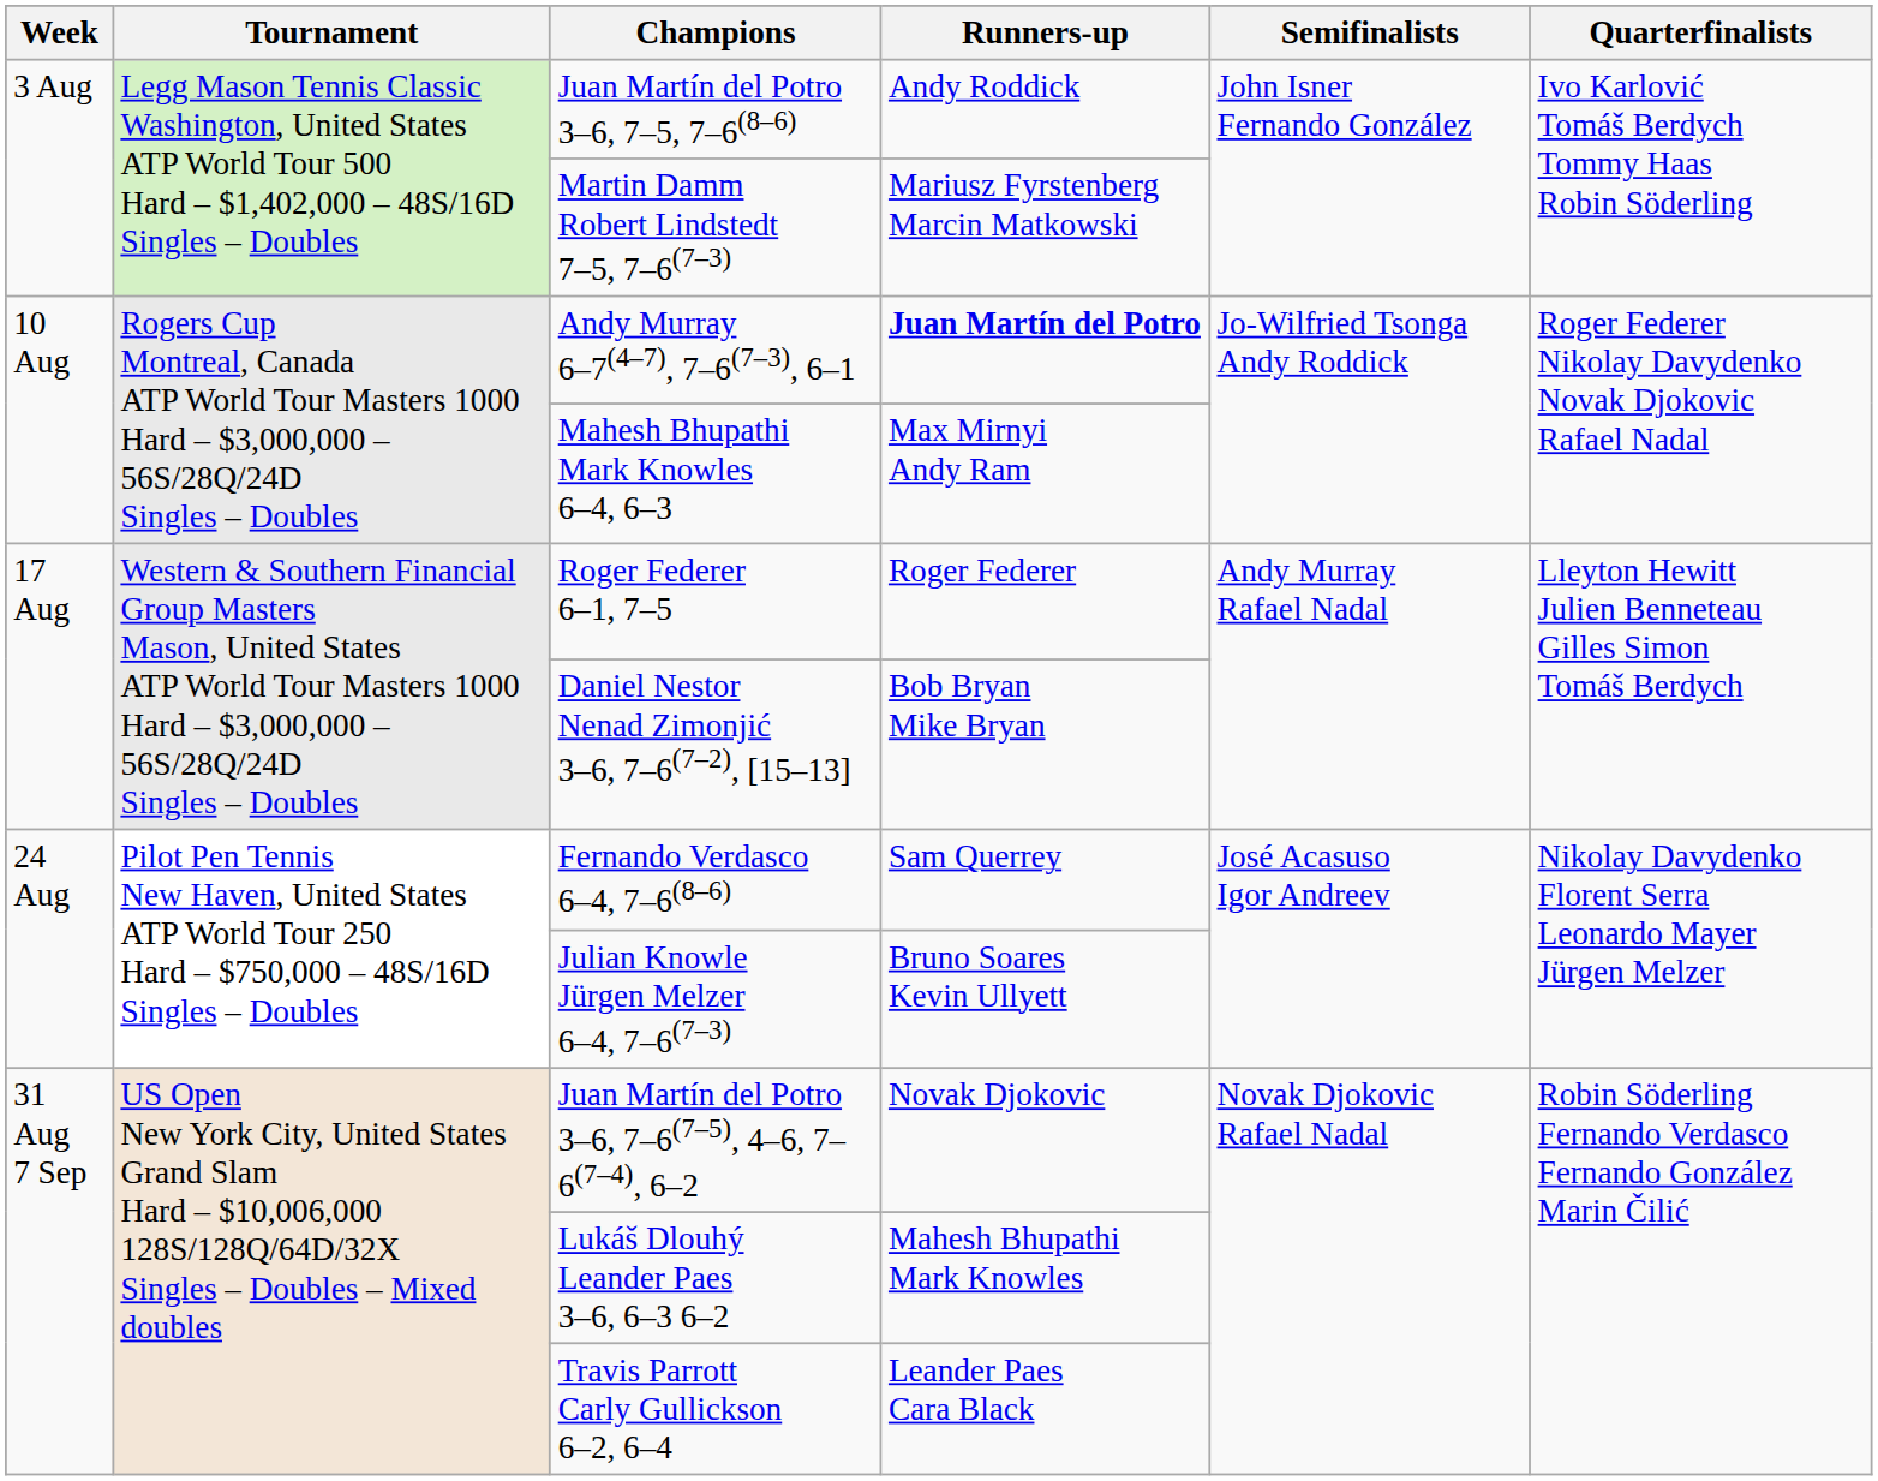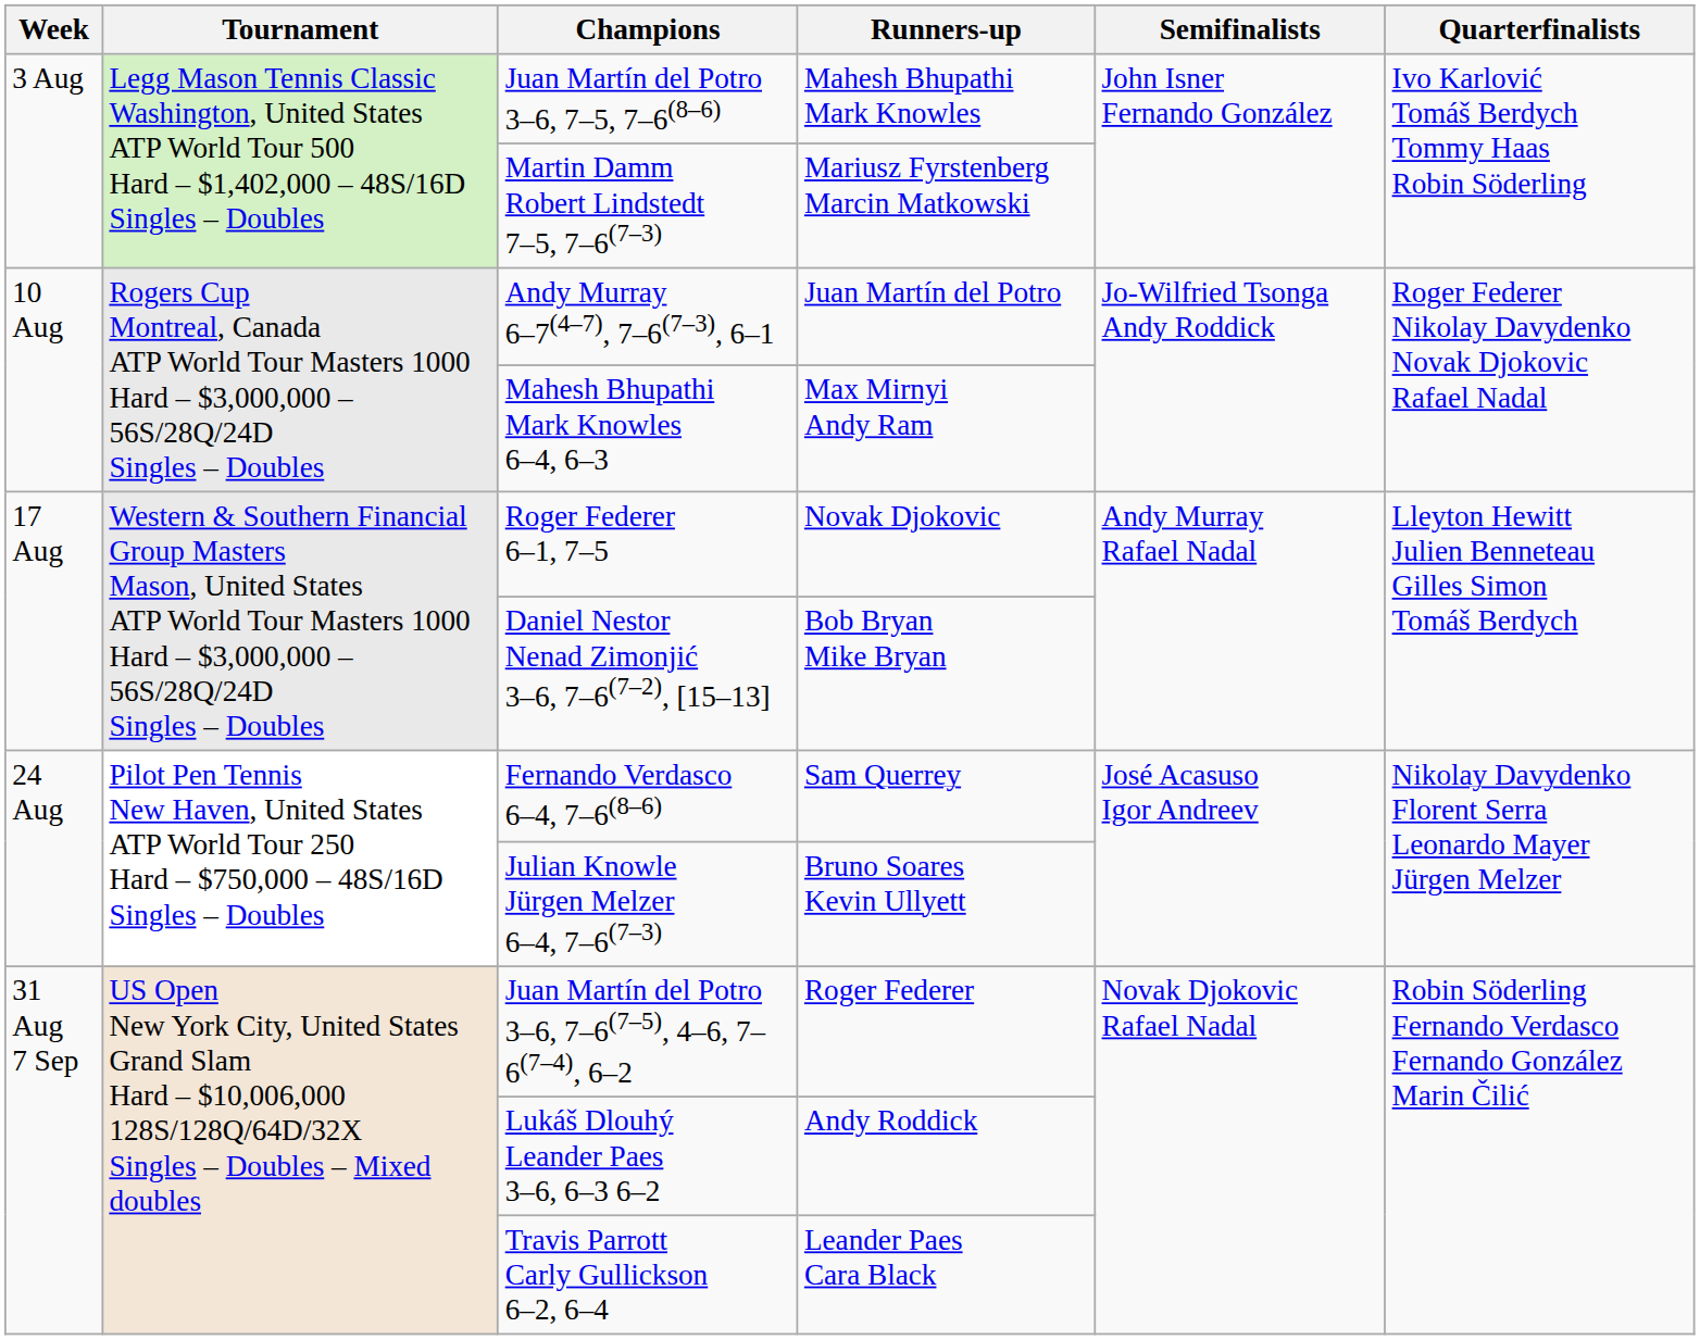Juan Martín del Potro 3–6, 7–5, 7–6(8–6) | Runners-up: Andy Roddick -> Mahesh Bhupathi Mark Knowles
Andy Murray 6–7(4–7), 7–6(7–3), 6–1 | Runners-up: bold -> normal
Roger Federer 6–1, 7–5 | Runners-up: Roger Federer -> Novak Djokovic
Juan Martín del Potro 3–6, 7–6(7–5), 4–6, 7–6(7–4), 6–2 | Runners-up: Novak Djokovic -> Roger Federer
Lukáš Dlouhý Leander Paes 3–6, 6–3 6–2 | Runners-up: Mahesh Bhupathi Mark Knowles -> Andy Roddick
